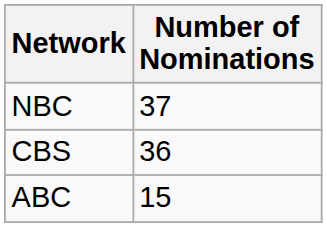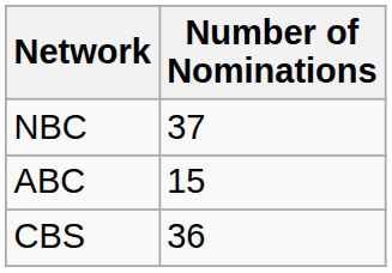rows swapped: CBS <-> ABC
